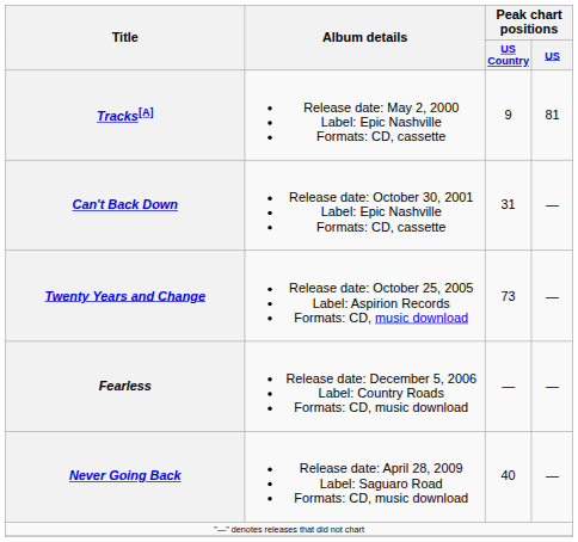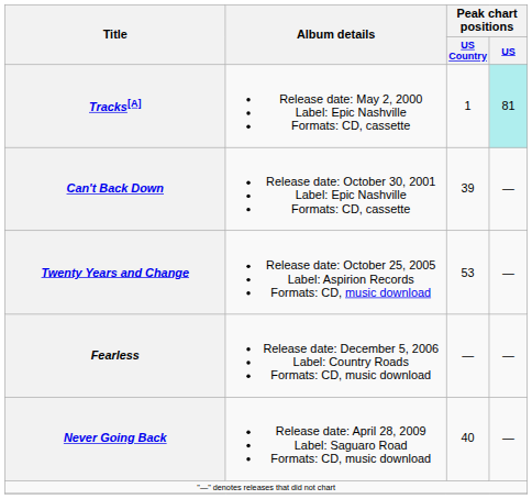Tracks[A] | Peak chart positions / US Country: 9 -> 1
Tracks[A] | Peak chart positions / US: no background -> paleturquoise background
Can't Back Down | Peak chart positions / US Country: 31 -> 39
Twenty Years and Change | Peak chart positions / US Country: 73 -> 53
